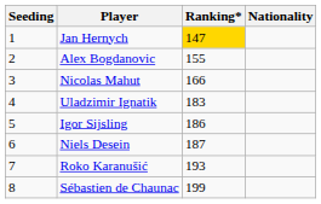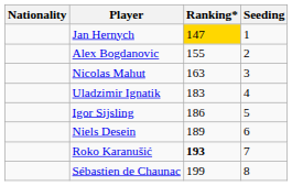columns swapped: Nationality <-> Seeding
Nicolas Mahut | Ranking*: 166 -> 163
Niels Desein | Ranking*: 187 -> 189
Roko Karanušić | Ranking*: normal -> bold
